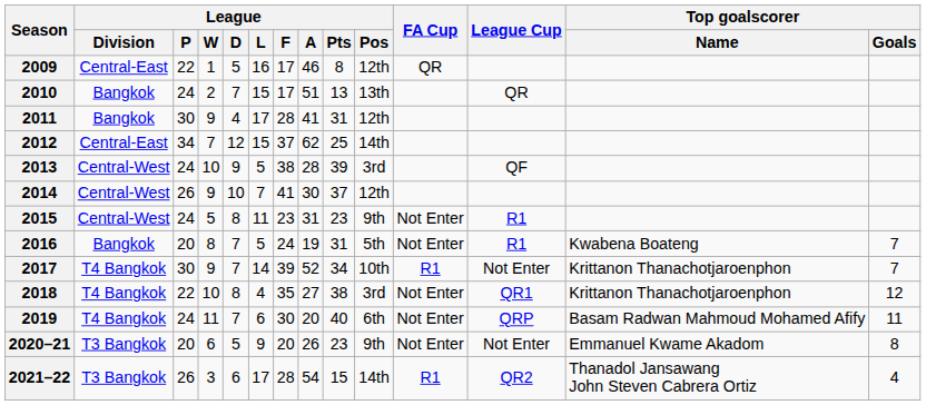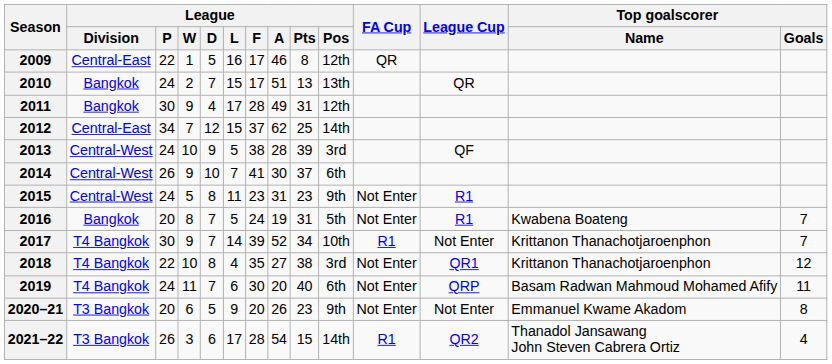2011 | League / A: 41 -> 49
2014 | League / Pos: 12th -> 6th
